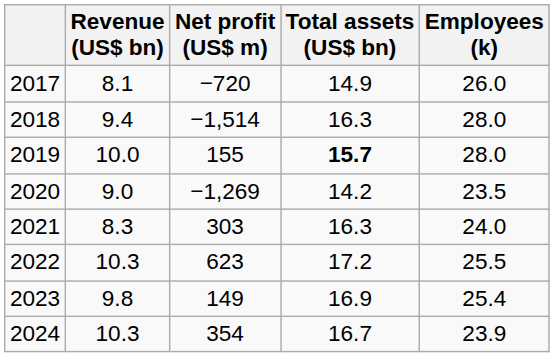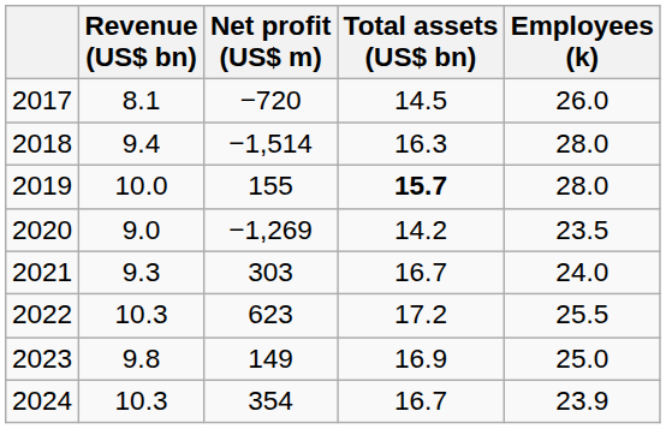2017 | Total assets (US$ bn): 14.9 -> 14.5
2021 | Revenue (US$ bn): 8.3 -> 9.3
2021 | Total assets (US$ bn): 16.3 -> 16.7
2023 | Employees (k): 25.4 -> 25.0
